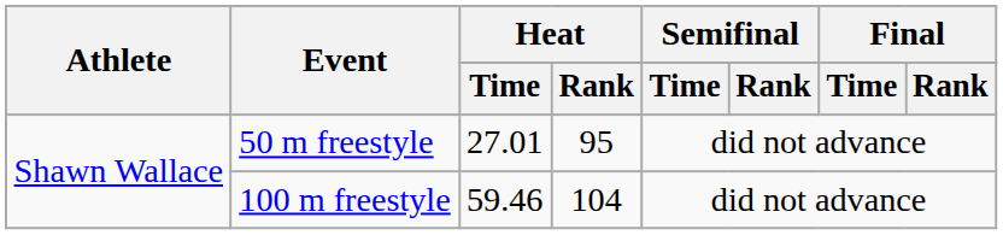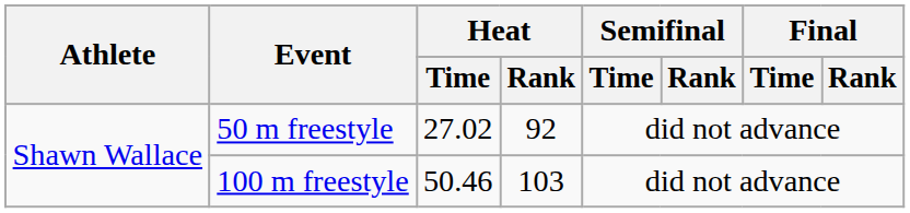50 m freestyle | Heat / Time: 27.01 -> 27.02
50 m freestyle | Heat / Rank: 95 -> 92
100 m freestyle | Heat / Time: 59.46 -> 50.46
100 m freestyle | Heat / Rank: 104 -> 103
